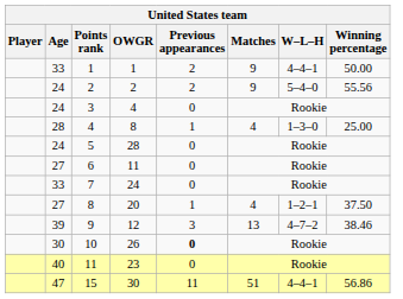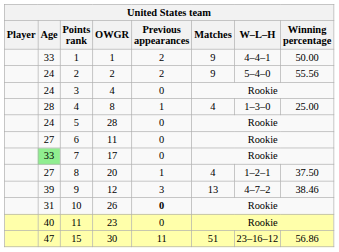7 | Age: no background -> lightgreen background
7 | OWGR: 24 -> 17
10 | Age: 30 -> 31
15 | W–L–H: 4–4–1 -> 23–16–12
